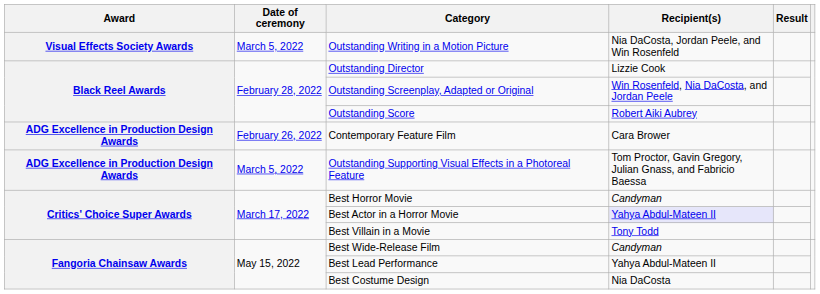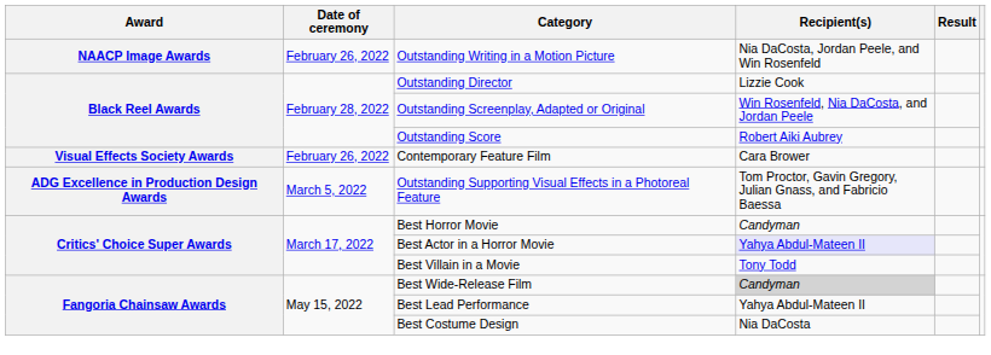Outstanding Writing in a Motion Picture | Award: Visual Effects Society Awards -> NAACP Image Awards
Outstanding Writing in a Motion Picture | Date of ceremony: March 5, 2022 -> February 26, 2022
Contemporary Feature Film | Award: ADG Excellence in Production Design Awards -> Visual Effects Society Awards
Best Wide-Release Film | Recipient(s): no background -> lightgrey background
